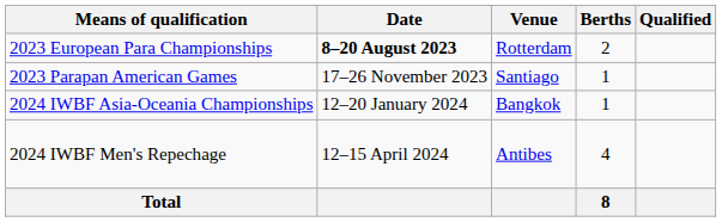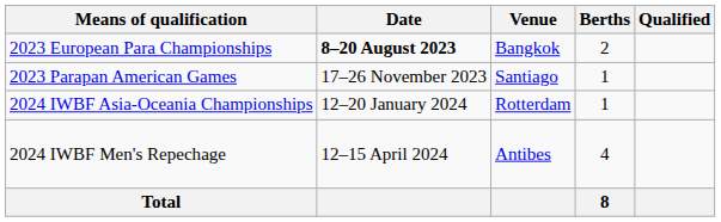2023 European Para Championships | Venue: Rotterdam -> Bangkok
2024 IWBF Asia-Oceania Championships | Venue: Bangkok -> Rotterdam
